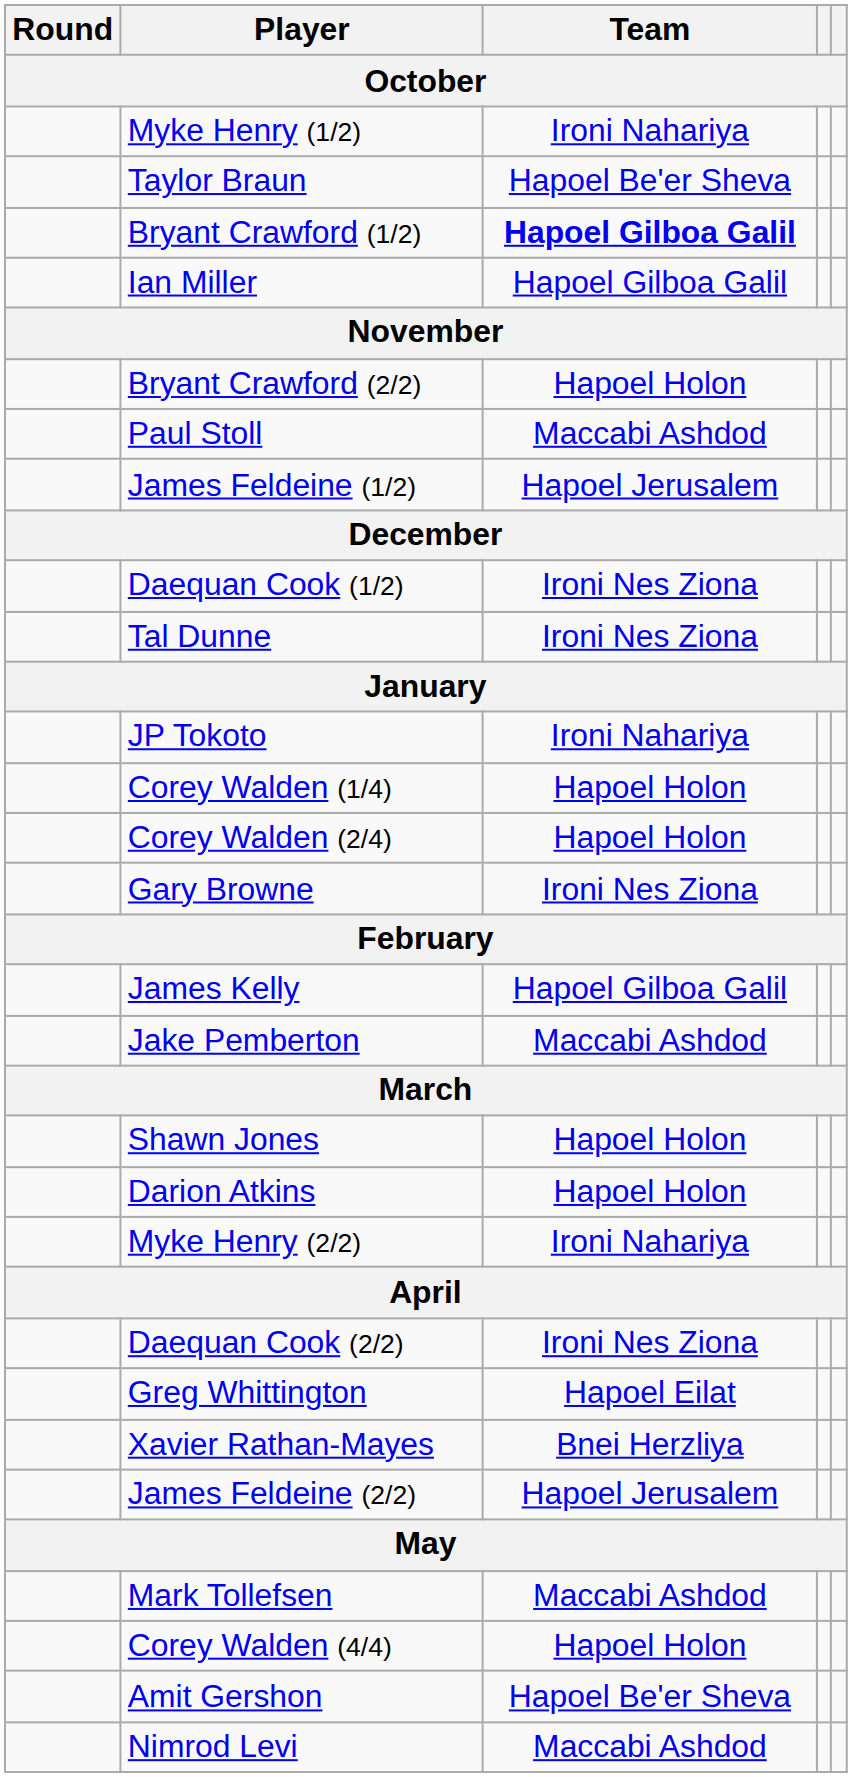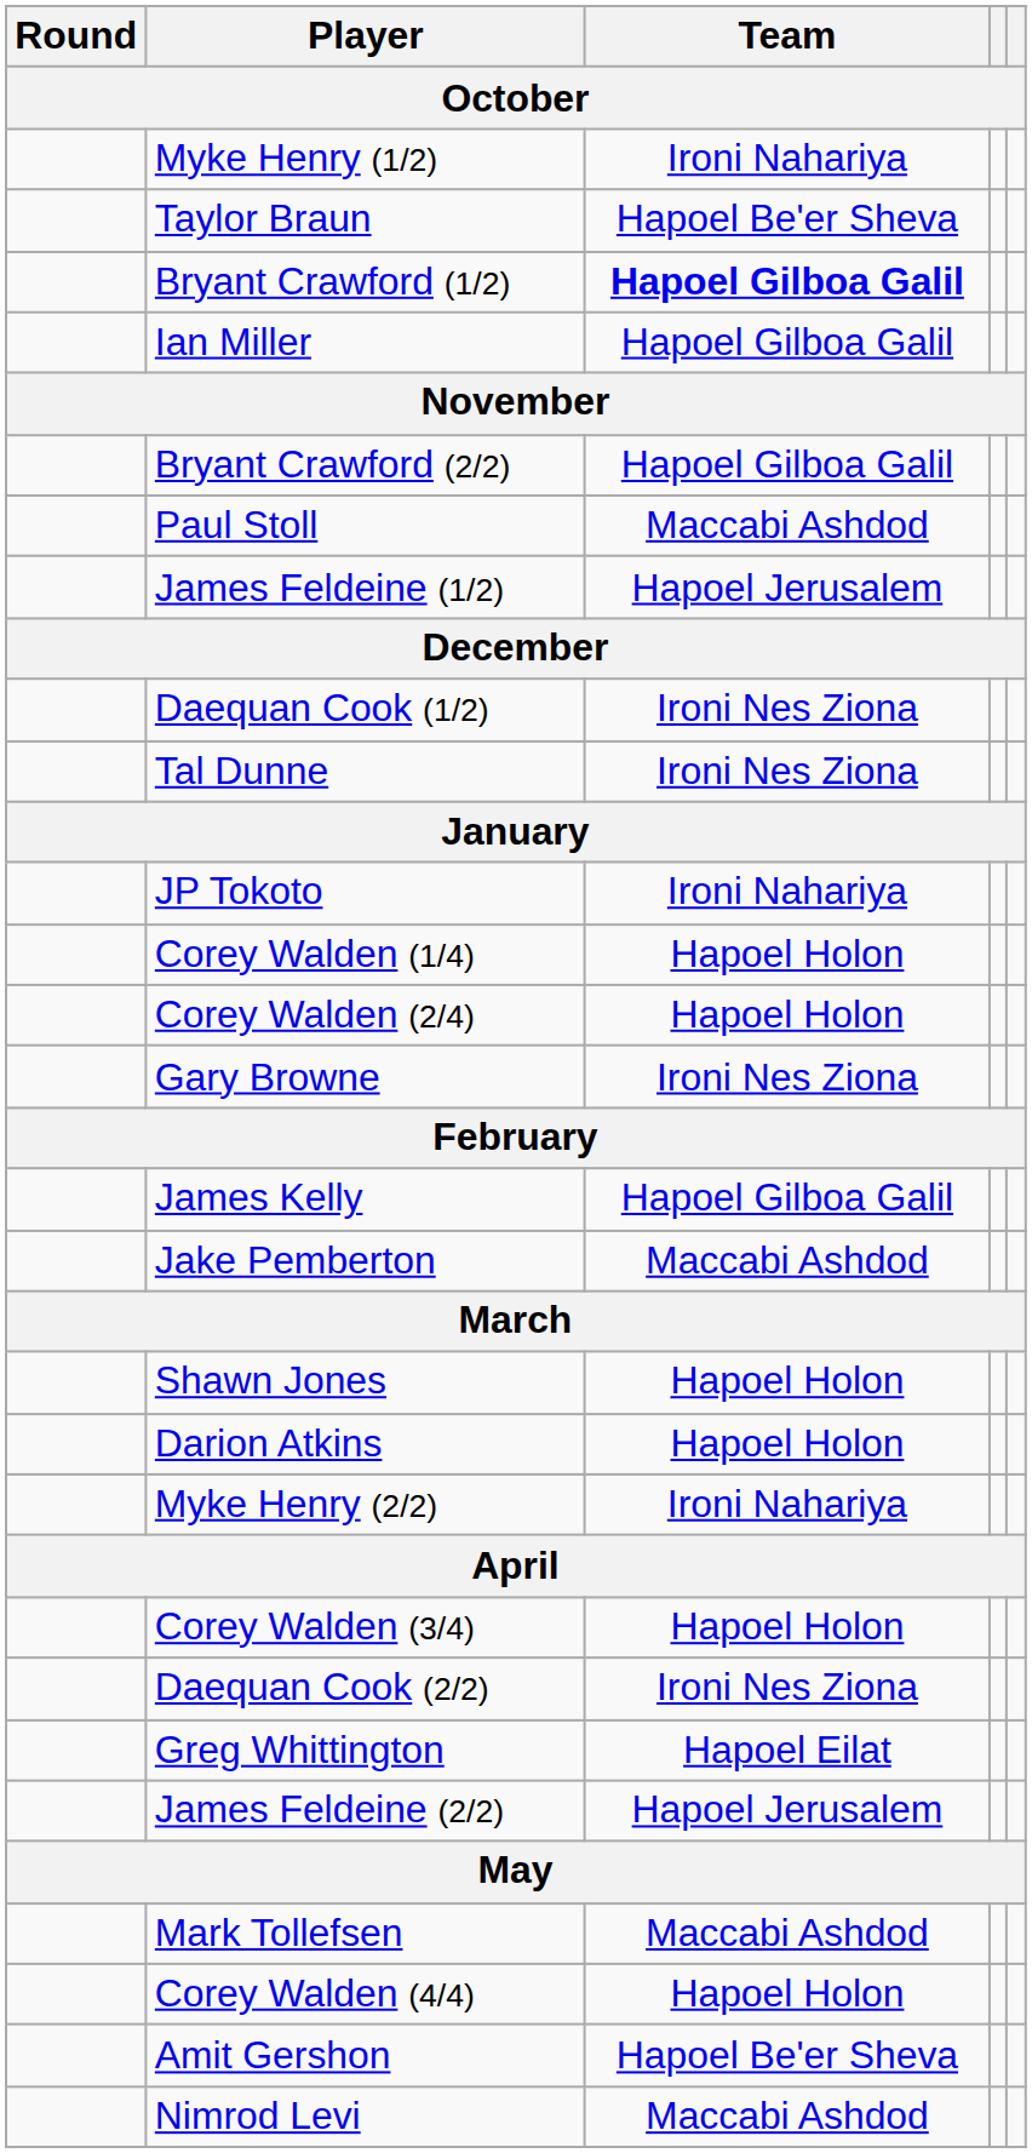Bryant Crawford (2/2) | Team: Hapoel Holon -> Hapoel Gilboa Galil
+ row: Corey Walden (3/4) | Hapoel Holon
- row: Xavier Rathan-Mayes | Bnei Herzliya
